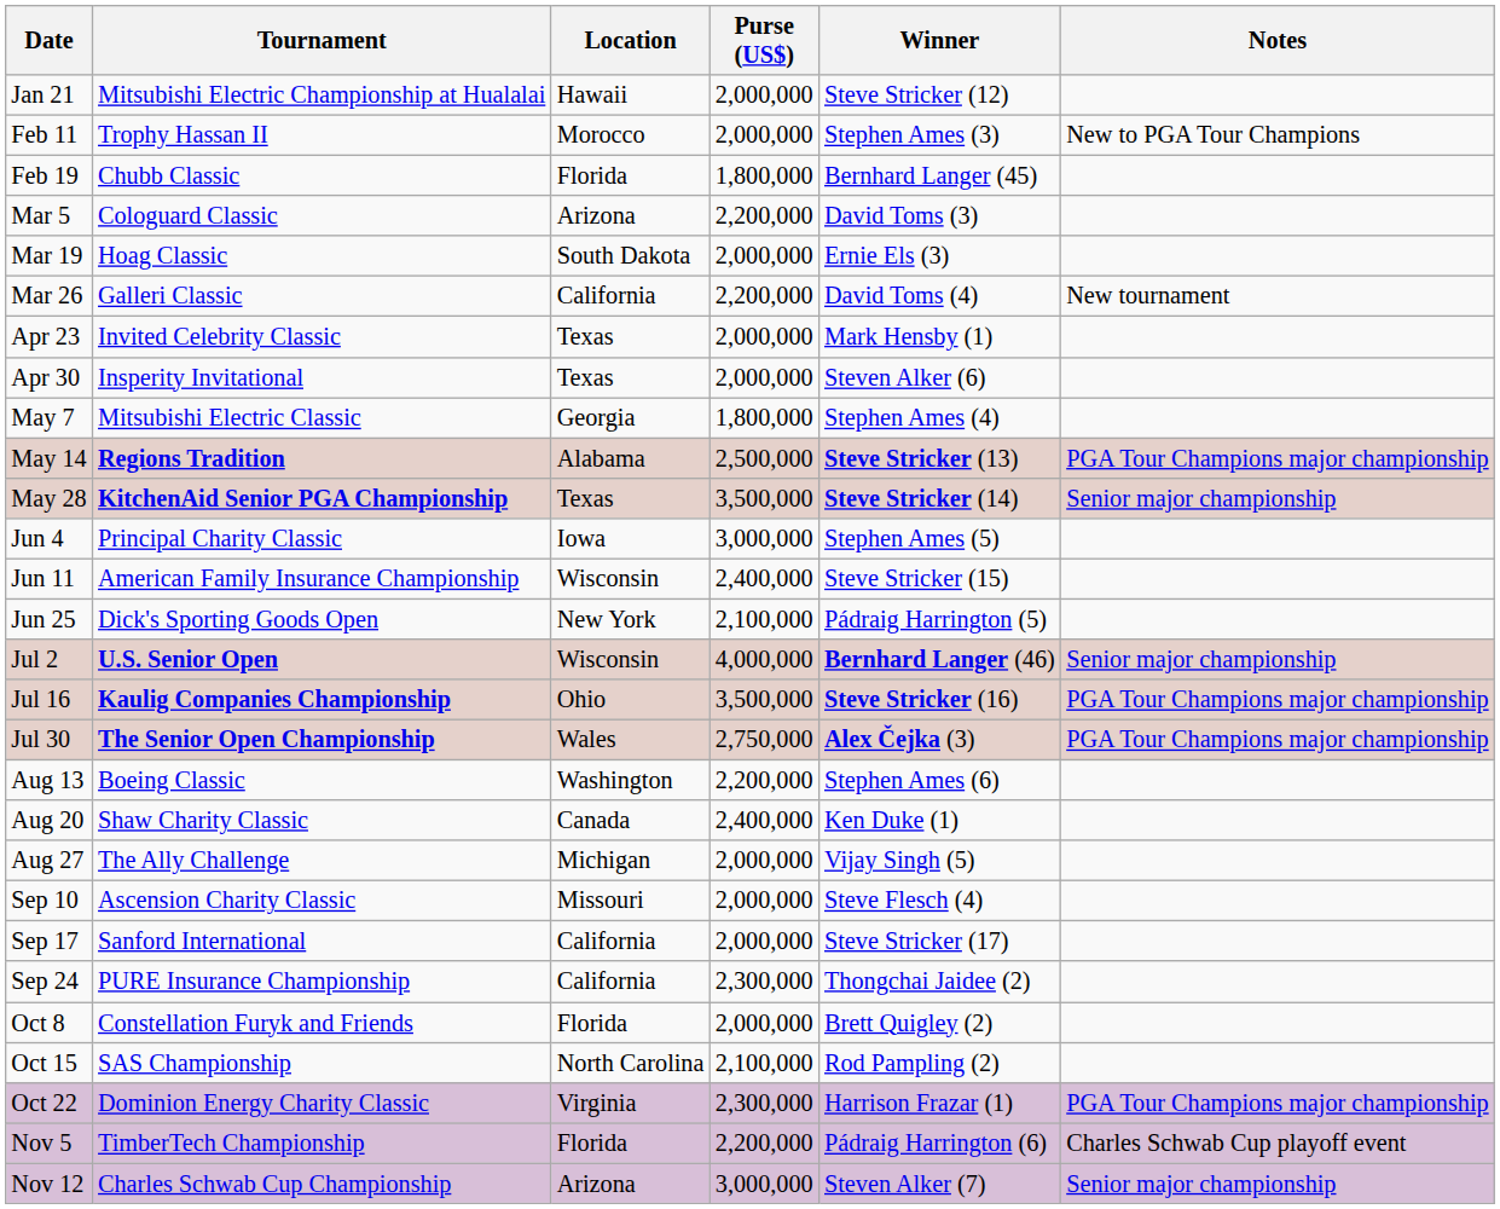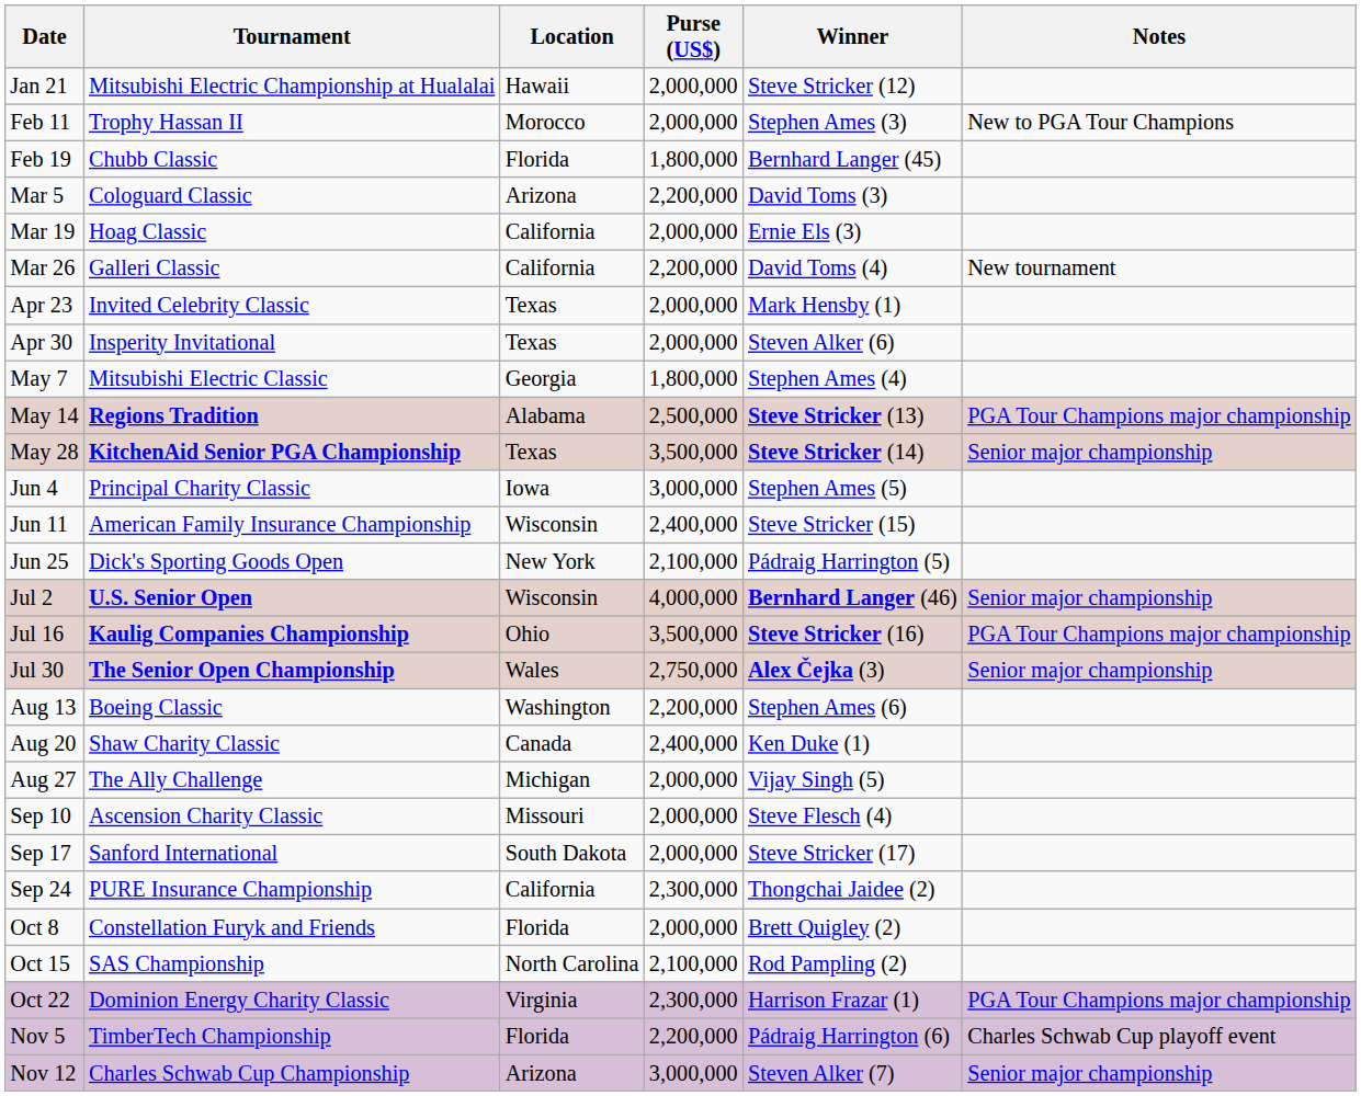Mar 19 | Location: South Dakota -> California
Jul 30 | Notes: PGA Tour Champions major championship -> Senior major championship
Sep 17 | Location: California -> South Dakota
